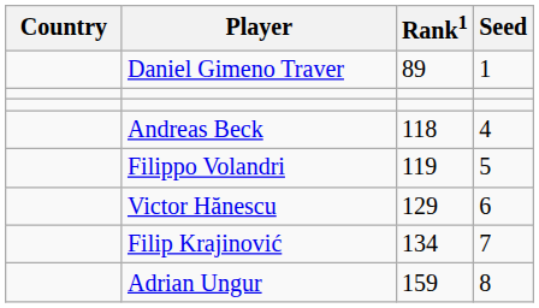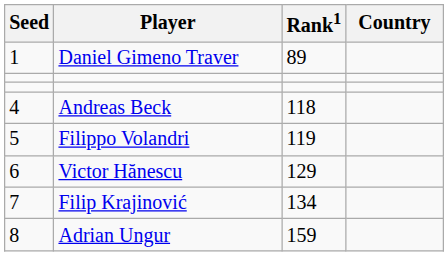columns swapped: Country <-> Seed
